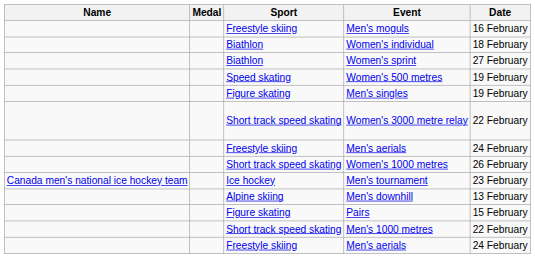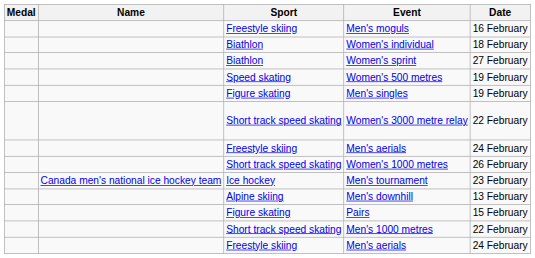columns swapped: Medal <-> Name
